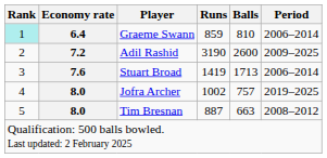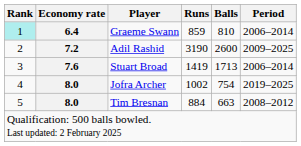Jofra Archer | Balls: 757 -> 754
Tim Bresnan | Runs: 887 -> 884
